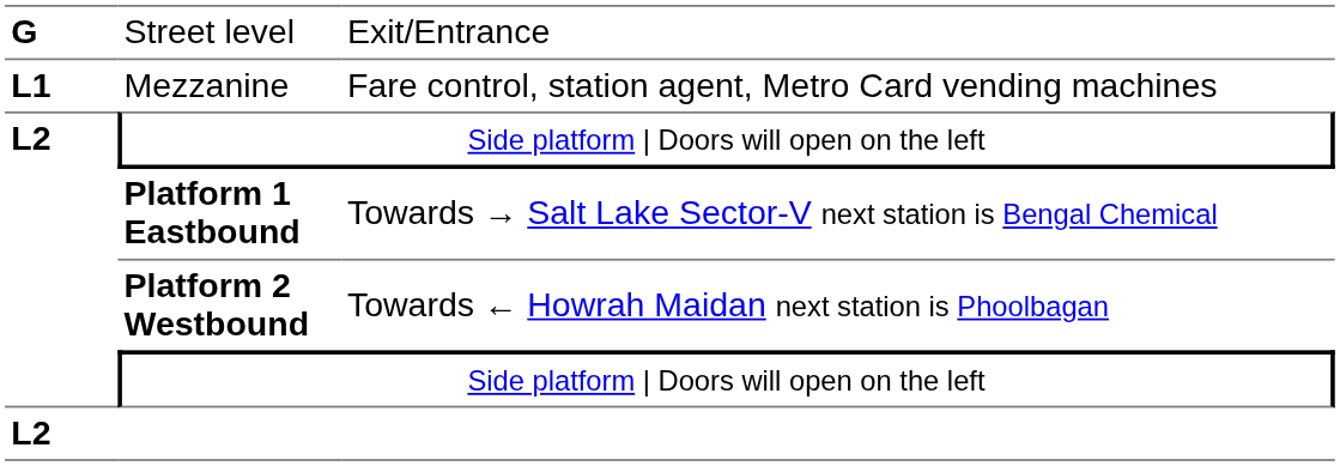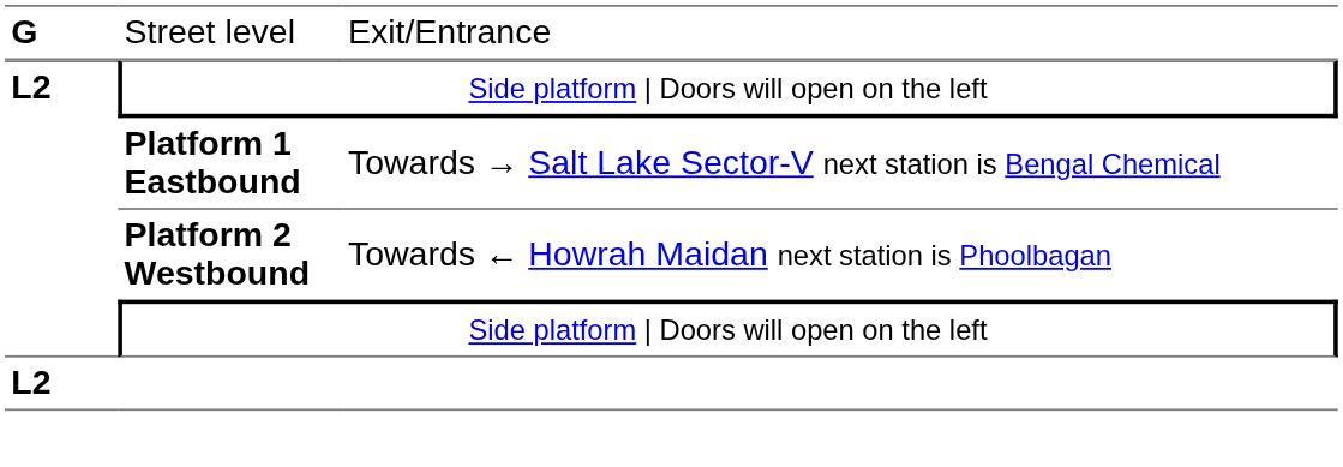- row: L1 | Mezzanine | Fare control, station agent, Metro Card vending machines
